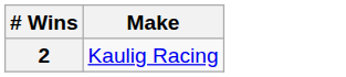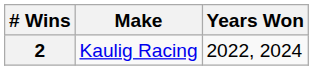+ column: Years Won | 2022, 2024
